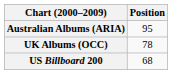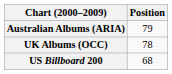Australian Albums (ARIA) | Position: 95 -> 79
